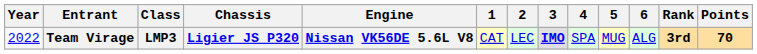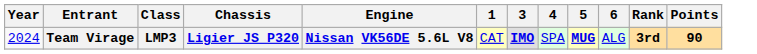- column: 2 | LEC
Team Virage | Year: 2022 -> 2024
Team Virage | 5: normal -> bold
Team Virage | Points: 70 -> 90
